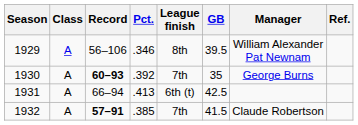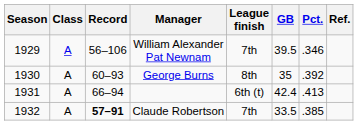columns swapped: Pct. <-> Manager
1929 | League finish: 8th -> 7th
1930 | Record: bold -> normal
1930 | League finish: 7th -> 8th
1931 | GB: 42.5 -> 42.4
1932 | GB: 41.5 -> 33.5
